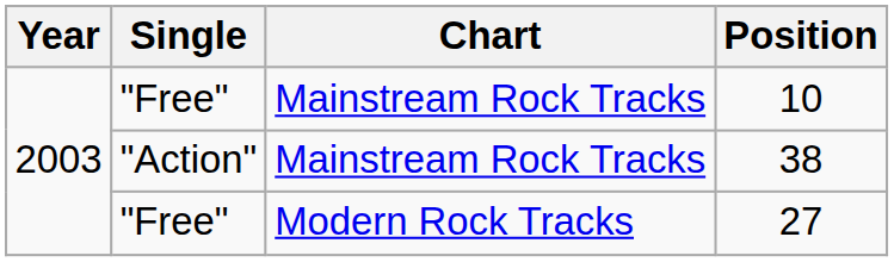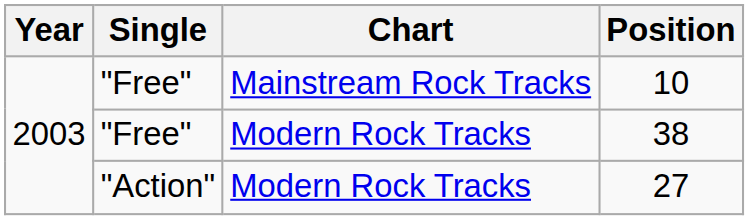38 | Single: "Action" -> "Free"
38 | Chart: Mainstream Rock Tracks -> Modern Rock Tracks
27 | Single: "Free" -> "Action"
